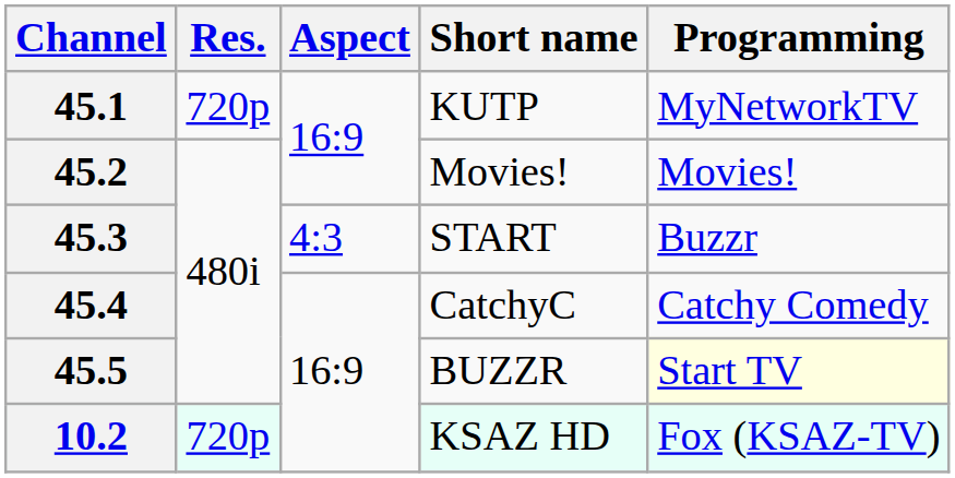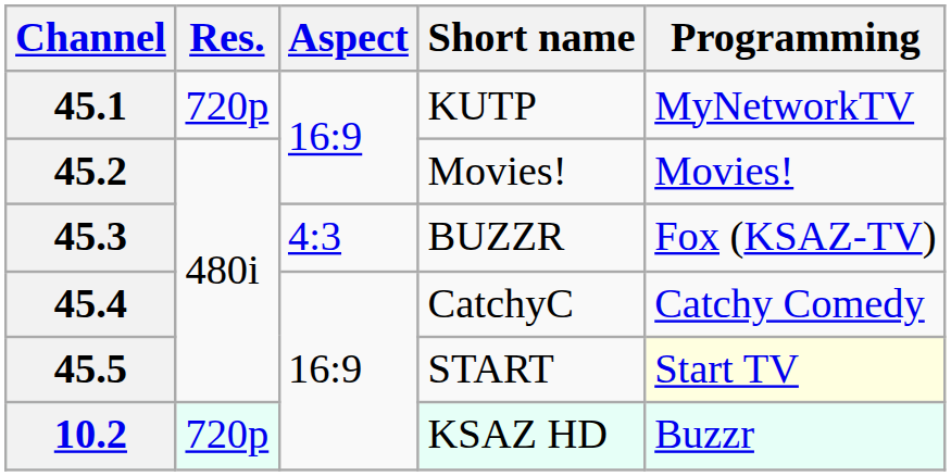45.3 | Short name: START -> BUZZR
45.3 | Programming: Buzzr -> Fox (KSAZ-TV)
45.5 | Short name: BUZZR -> START
10.2 | Programming: Fox (KSAZ-TV) -> Buzzr
